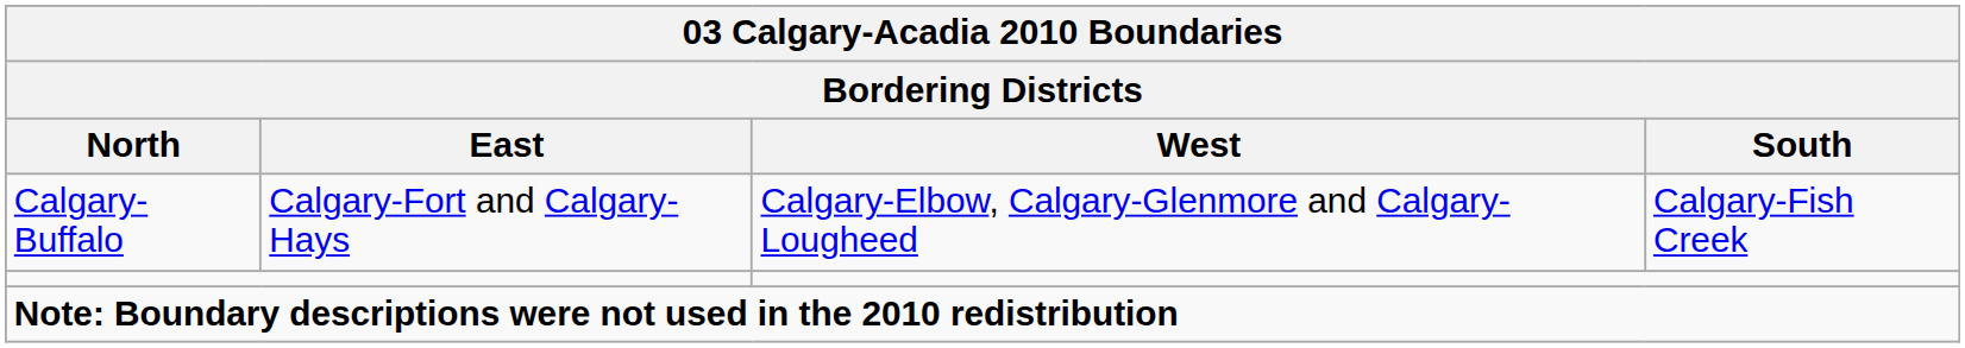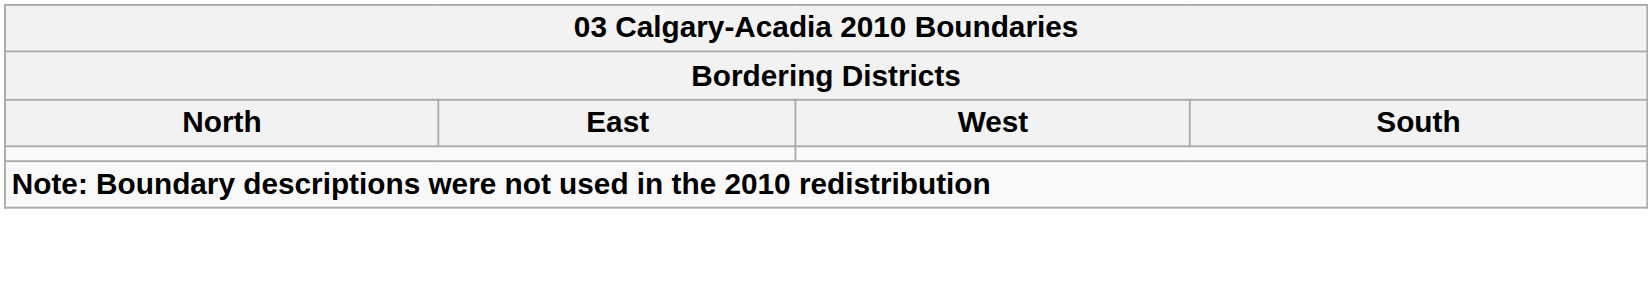- row: Calgary-Buffalo | Calgary-Fort and Calgary-Hays | Calgary-Elbow, Calgary-Glenmore and Calgary-Lougheed | Calgary-Fish Creek
